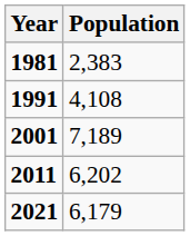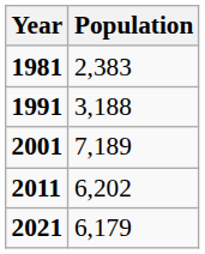1991 | Population: 4,108 -> 3,188
